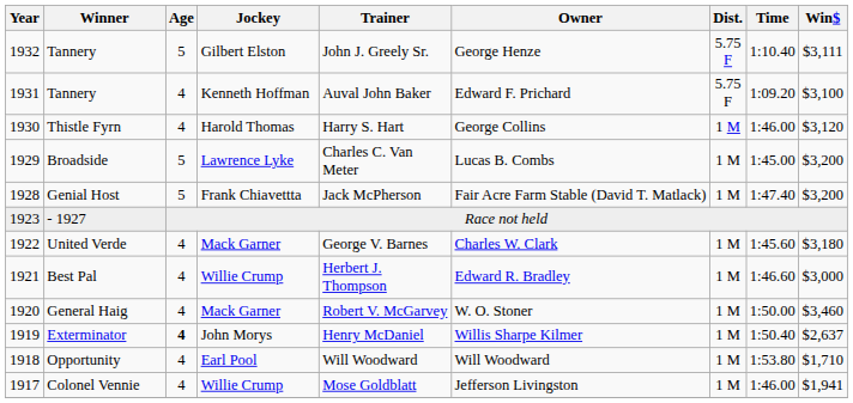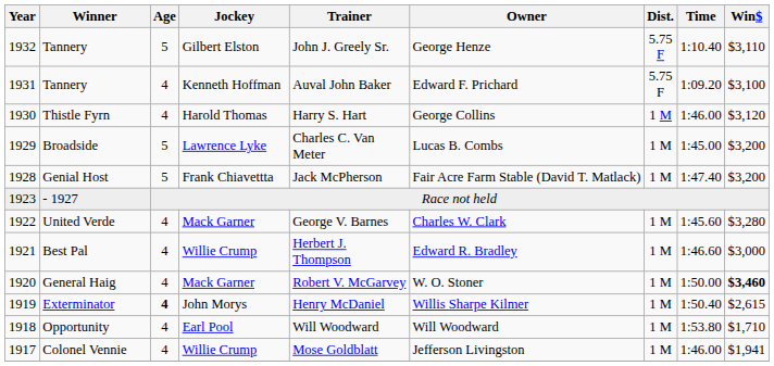1932 / Tannery | Win$: $3,111 -> $3,110
United Verde | Win$: $3,180 -> $3,280
General Haig | Win$: normal -> bold
Exterminator | Win$: $2,637 -> $2,615
